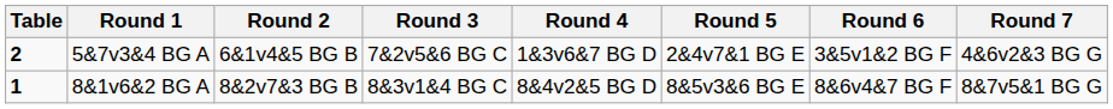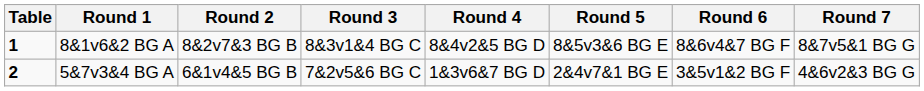rows swapped: 8&1v6&2 BG A <-> 5&7v3&4 BG A
